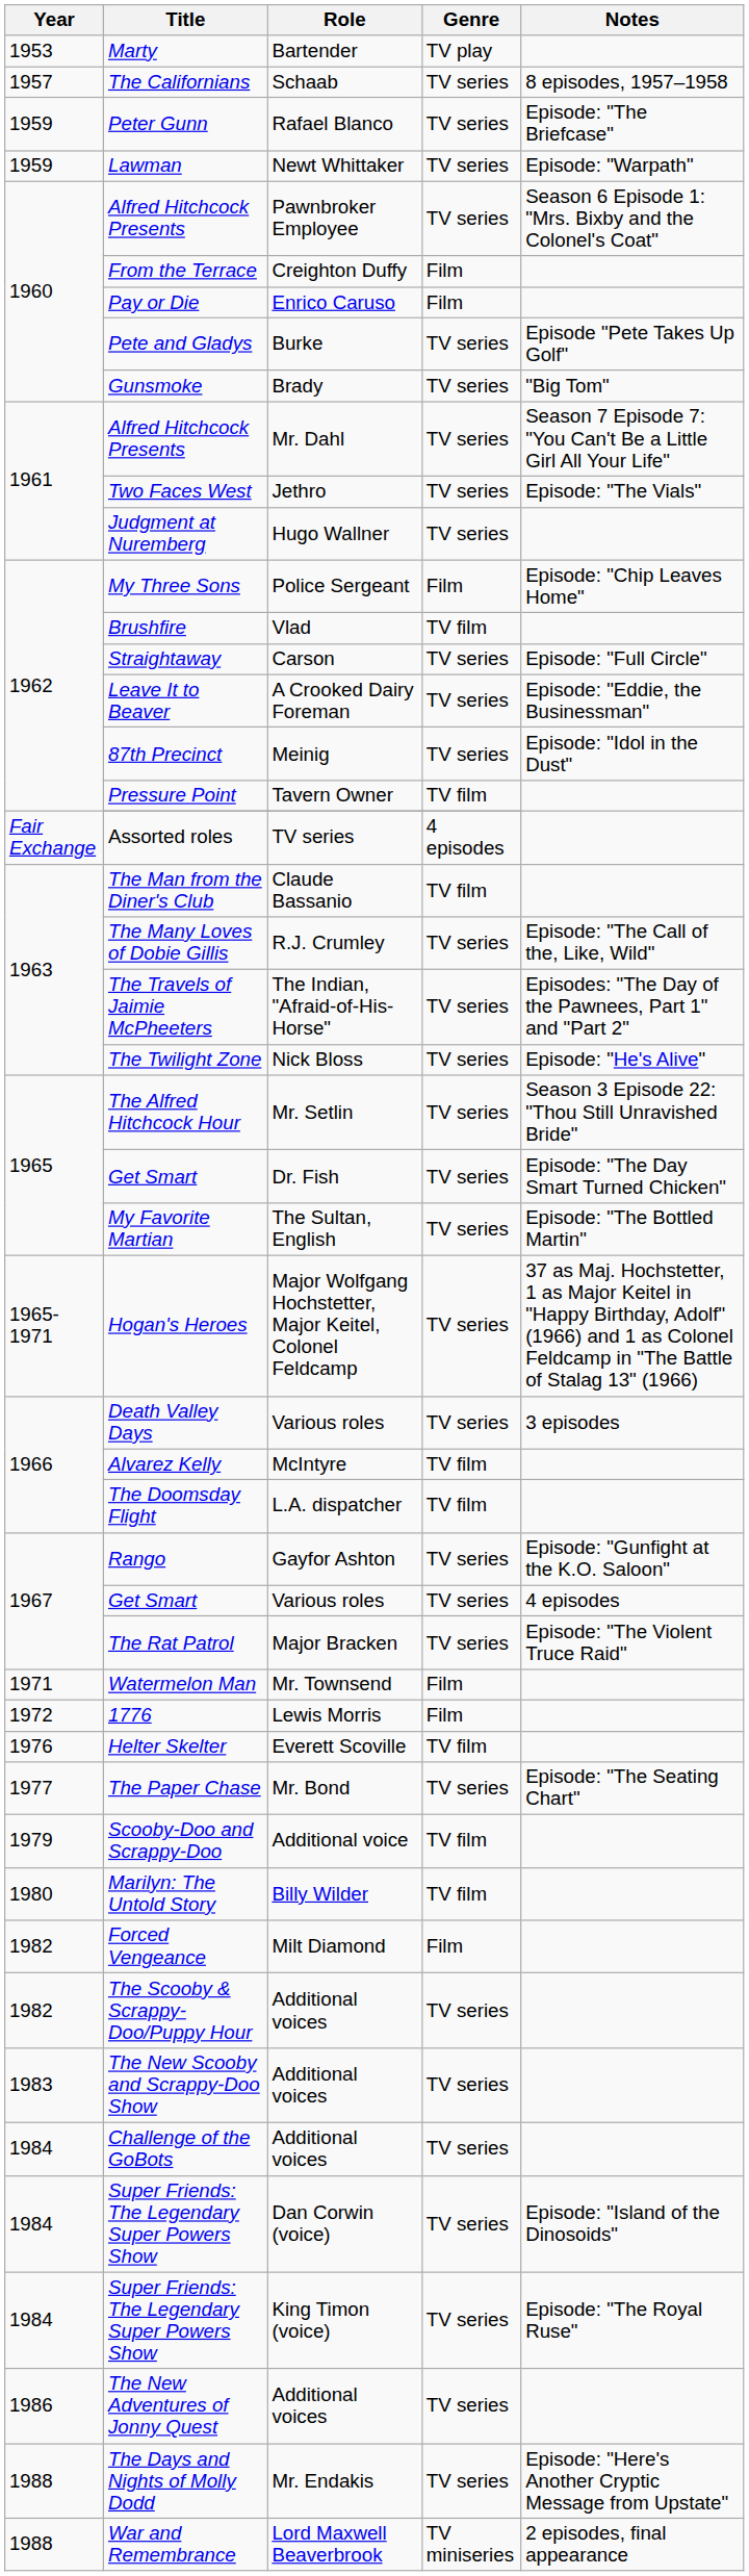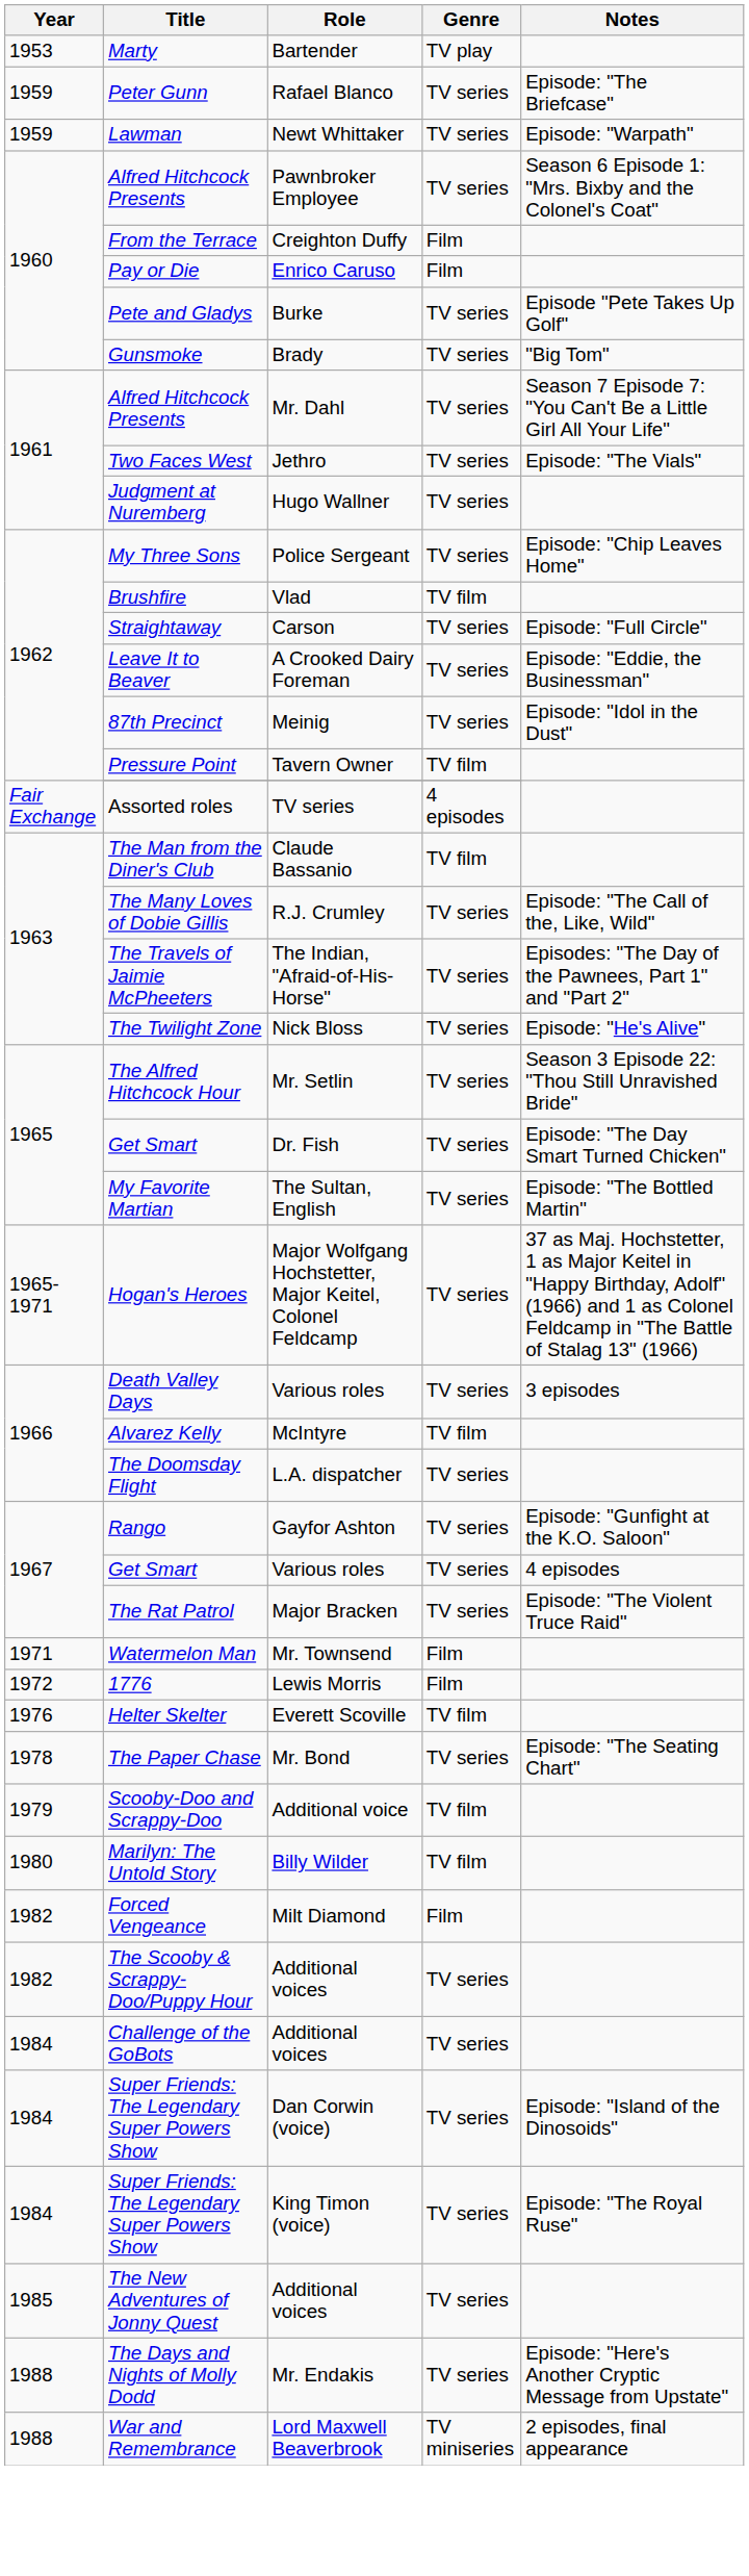- row: 1957 | The Californians | Schaab | TV series | 8 episodes, 1957–1958
My Three Sons | Genre: Film -> TV series
The Doomsday Flight | Genre: TV film -> TV series
The Paper Chase | Year: 1977 -> 1978
- row: 1983 | The New Scooby and Scrappy-Doo Show | Additional voices | TV series
The New Adventures of Jonny Quest | Year: 1986 -> 1985
